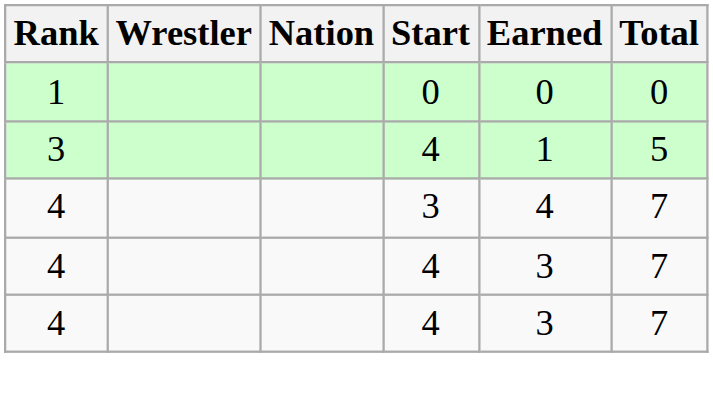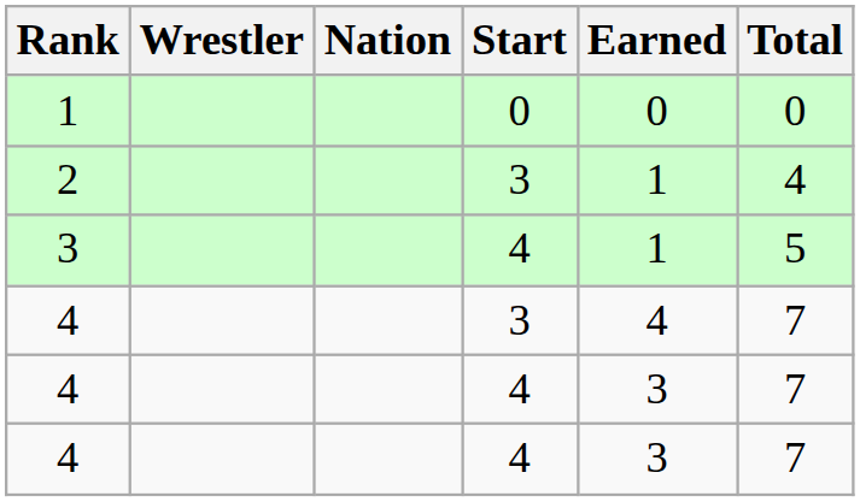+ row: 2 | 3 | 1 | 4
